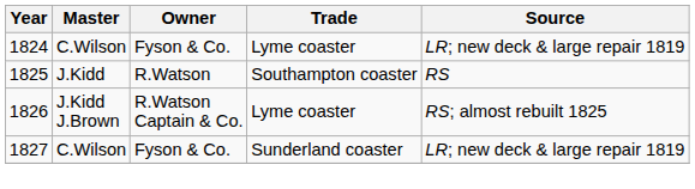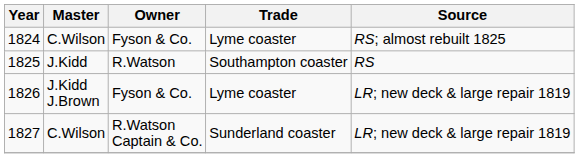1824 | Source: LR; new deck & large repair 1819 -> RS; almost rebuilt 1825
1826 | Owner: R.Watson Captain & Co. -> Fyson & Co.
1826 | Source: RS; almost rebuilt 1825 -> LR; new deck & large repair 1819
1827 | Owner: Fyson & Co. -> R.Watson Captain & Co.
